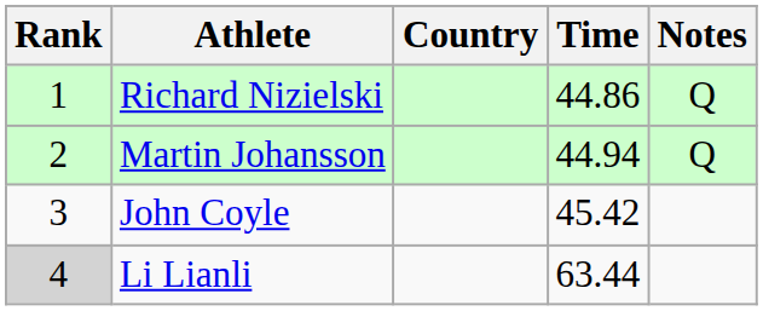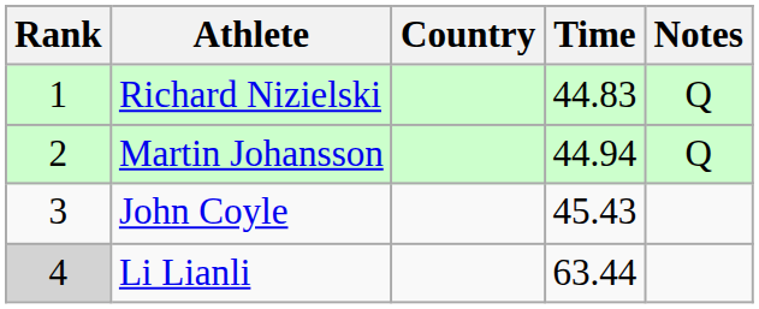Richard Nizielski | Time: 44.86 -> 44.83
John Coyle | Time: 45.42 -> 45.43
